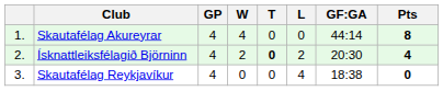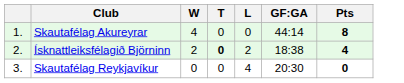- column: GP | 4 | 4 | 4
Ísknattleiksfélagið Björninn | GF:GA: 20:30 -> 18:38
Skautafélag Reykjavíkur | GF:GA: 18:38 -> 20:30
